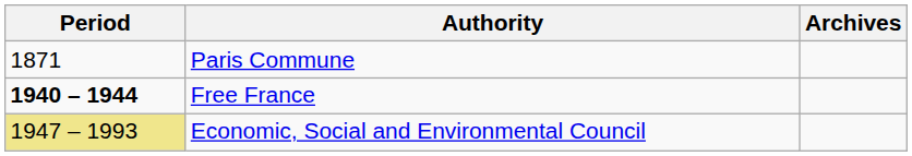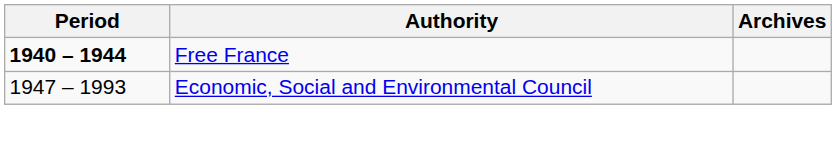- row: 1871 | Paris Commune
Economic, Social and Environmental Council | Period: khaki background -> no background
